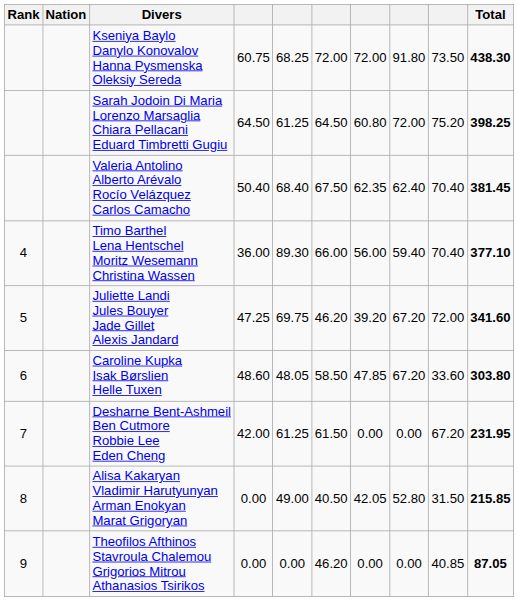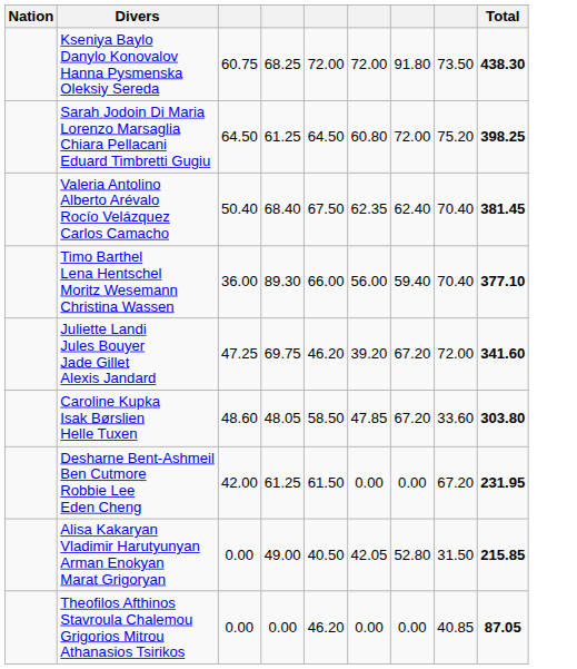- column: Rank | 4 | 5 | 6 | 7 | 8 | 9
